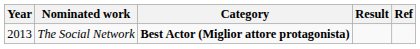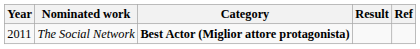The Social Network | Year: 2013 -> 2011
